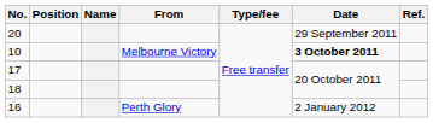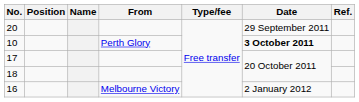10 | From: Melbourne Victory -> Perth Glory
16 | From: Perth Glory -> Melbourne Victory
